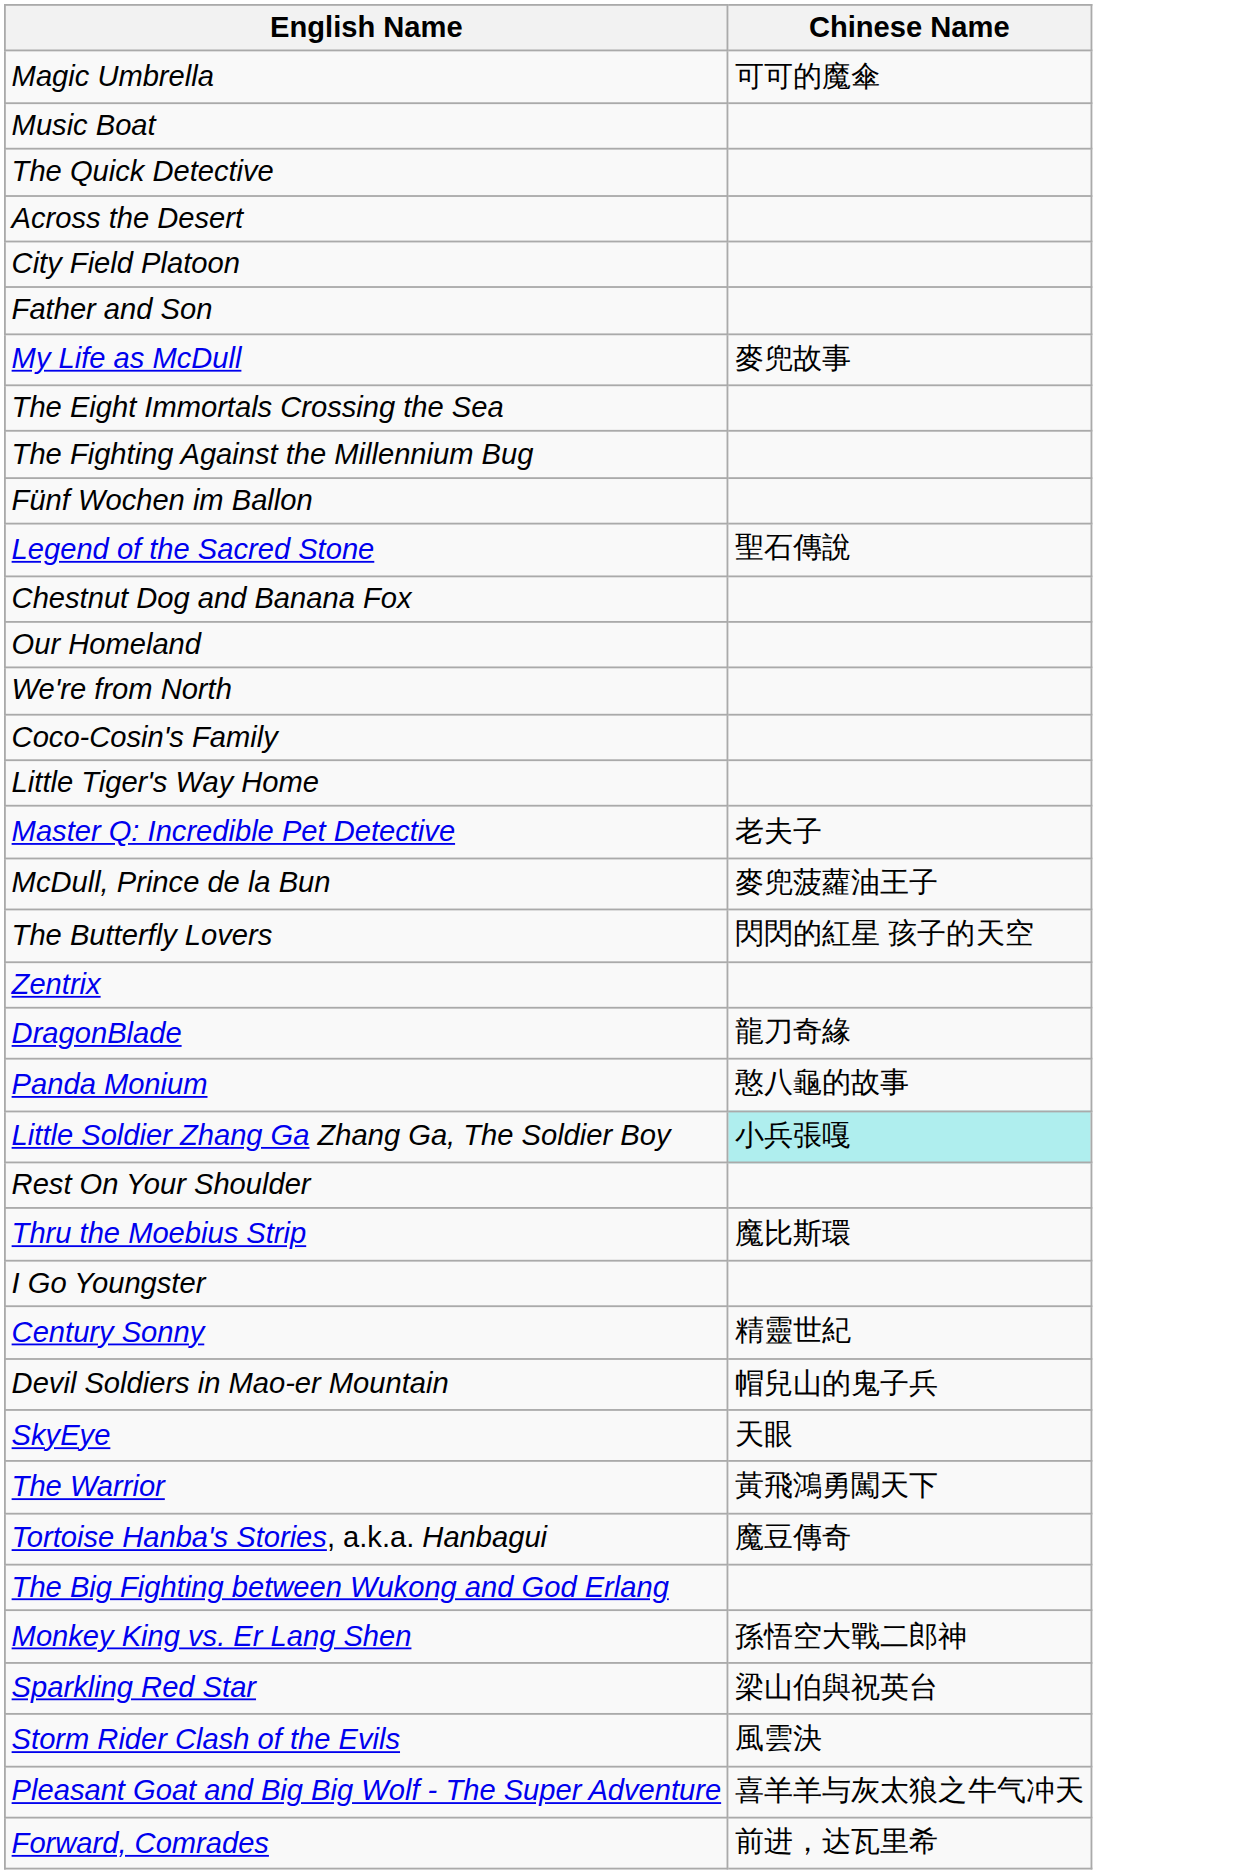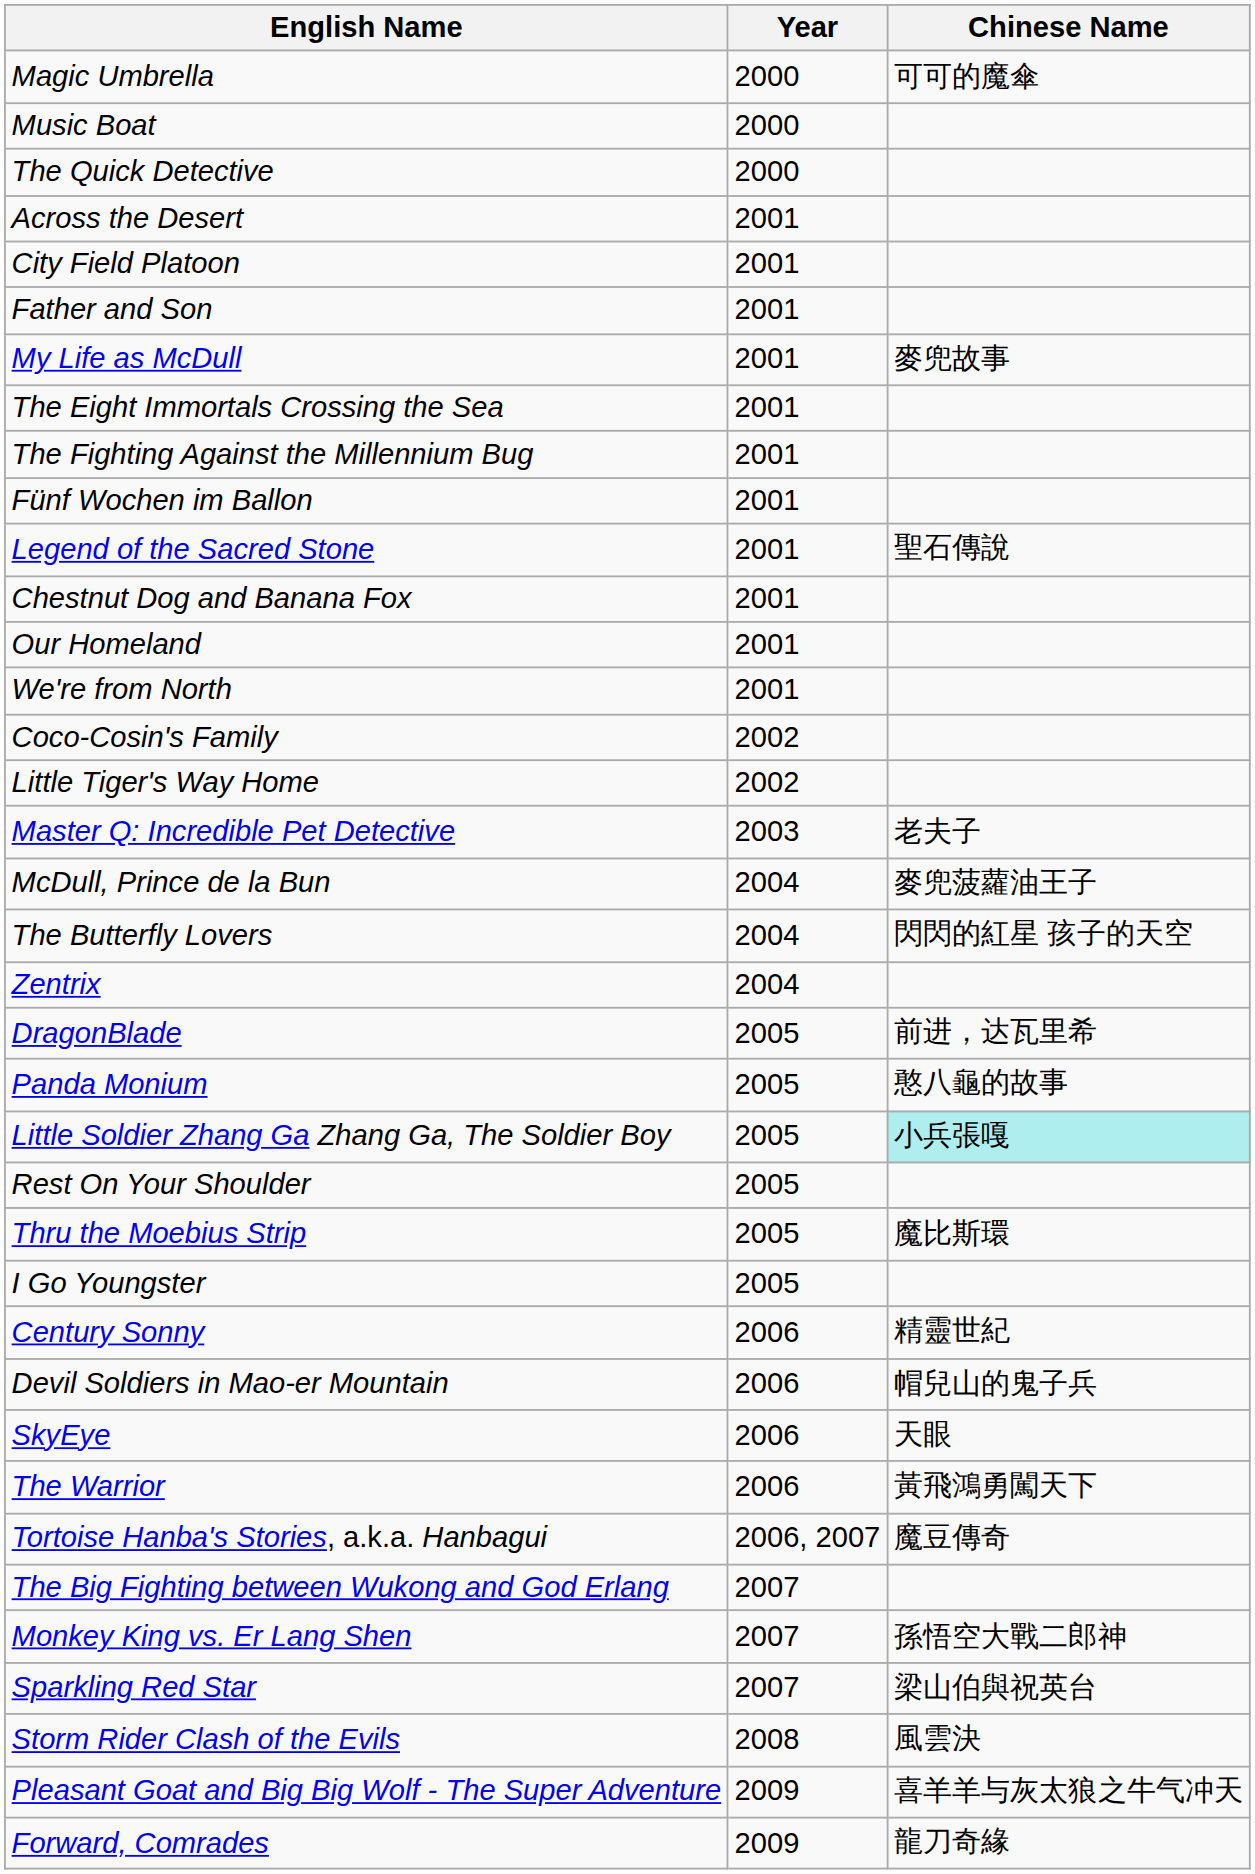+ column: Year | 2000 | 2000 | 2000 | 2001 | 2001 | 2001 | 2001 | 2001 | 2001 | 2001 | 2001 | 2001 | 2001 | 2001 | 2002 | 2002 | 2003 | 2004 | 2004 | 2004 | 2005 | 2005 | 2005 | 2005 | 2005 | 2005 | 2006 | 2006 | 2006 | 2006 | 2006, 2007 | 2007 | 2007 | 2007 | 2008 | 2009 | 2009
DragonBlade | Chinese Name: 龍刀奇緣 -> 前进，达瓦里希
Forward, Comrades | Chinese Name: 前进，达瓦里希 -> 龍刀奇緣
